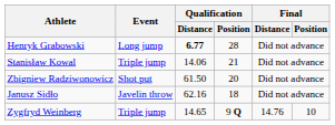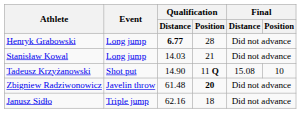Stanisław Kowal | Event: Triple jump -> Long jump
Stanisław Kowal | Qualification / Distance: 14.06 -> 14.03
+ row: Tadeusz Krzyżanowski | Shot put | 14.90 | 11 Q | 15.08 | 10
Zbigniew Radziwonowicz | Event: Shot put -> Javelin throw
Zbigniew Radziwonowicz | Qualification / Distance: 61.50 -> 61.48
Zbigniew Radziwonowicz | Qualification / Position: normal -> bold
Janusz Sidło | Event: Javelin throw -> Triple jump
- row: Zygfryd Weinberg | Triple jump | 14.65 | 9 Q | 14.76 | 10
